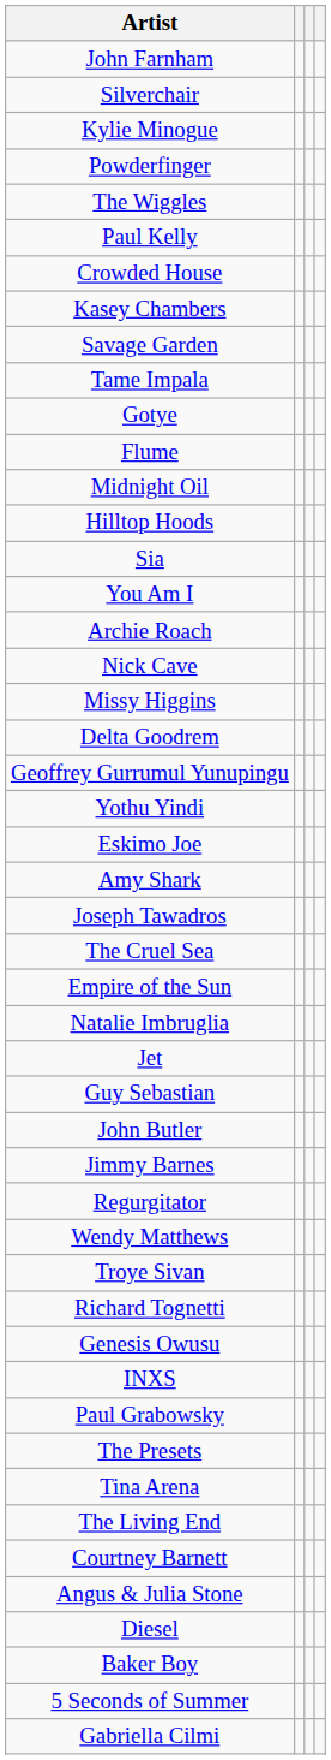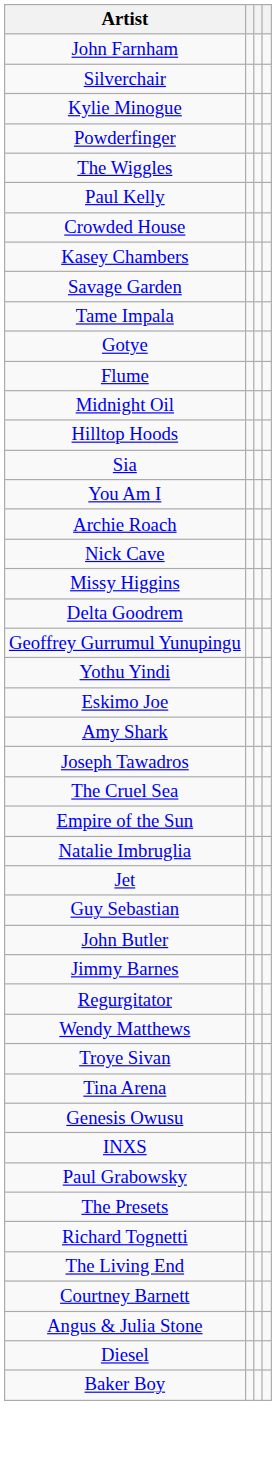rows swapped: Tina Arena <-> Richard Tognetti
- row: 5 Seconds of Summer
- row: Gabriella Cilmi
